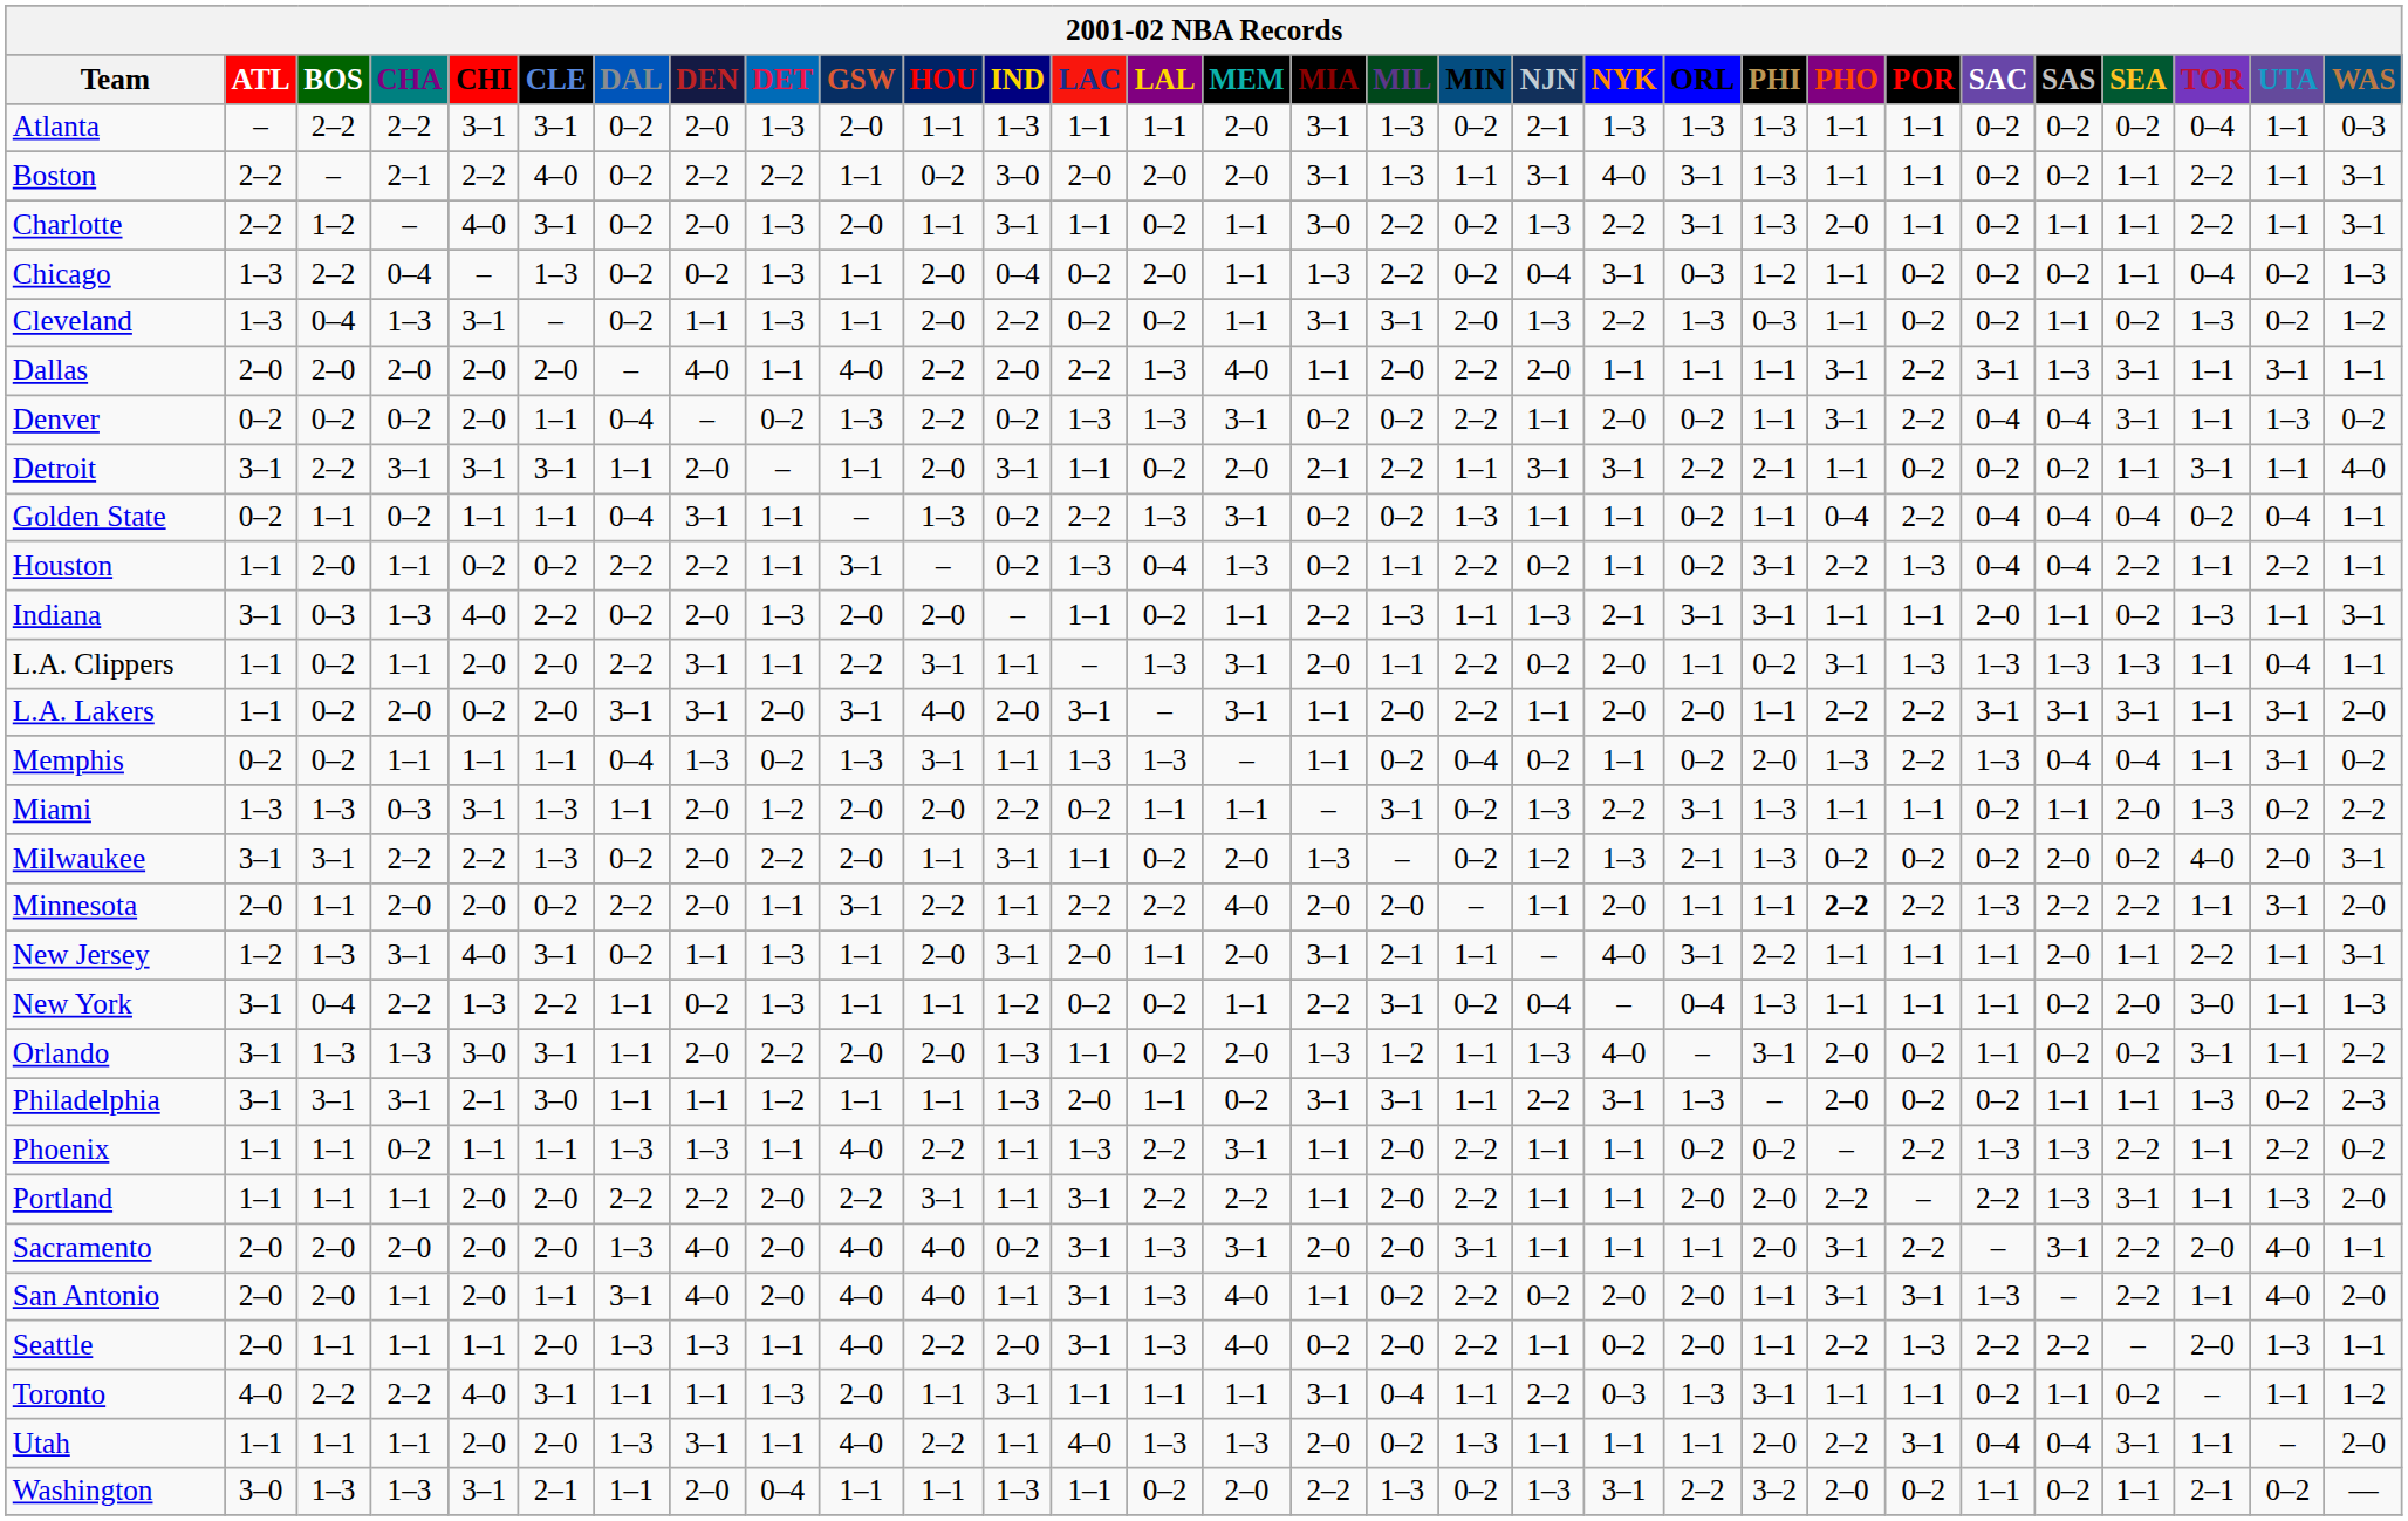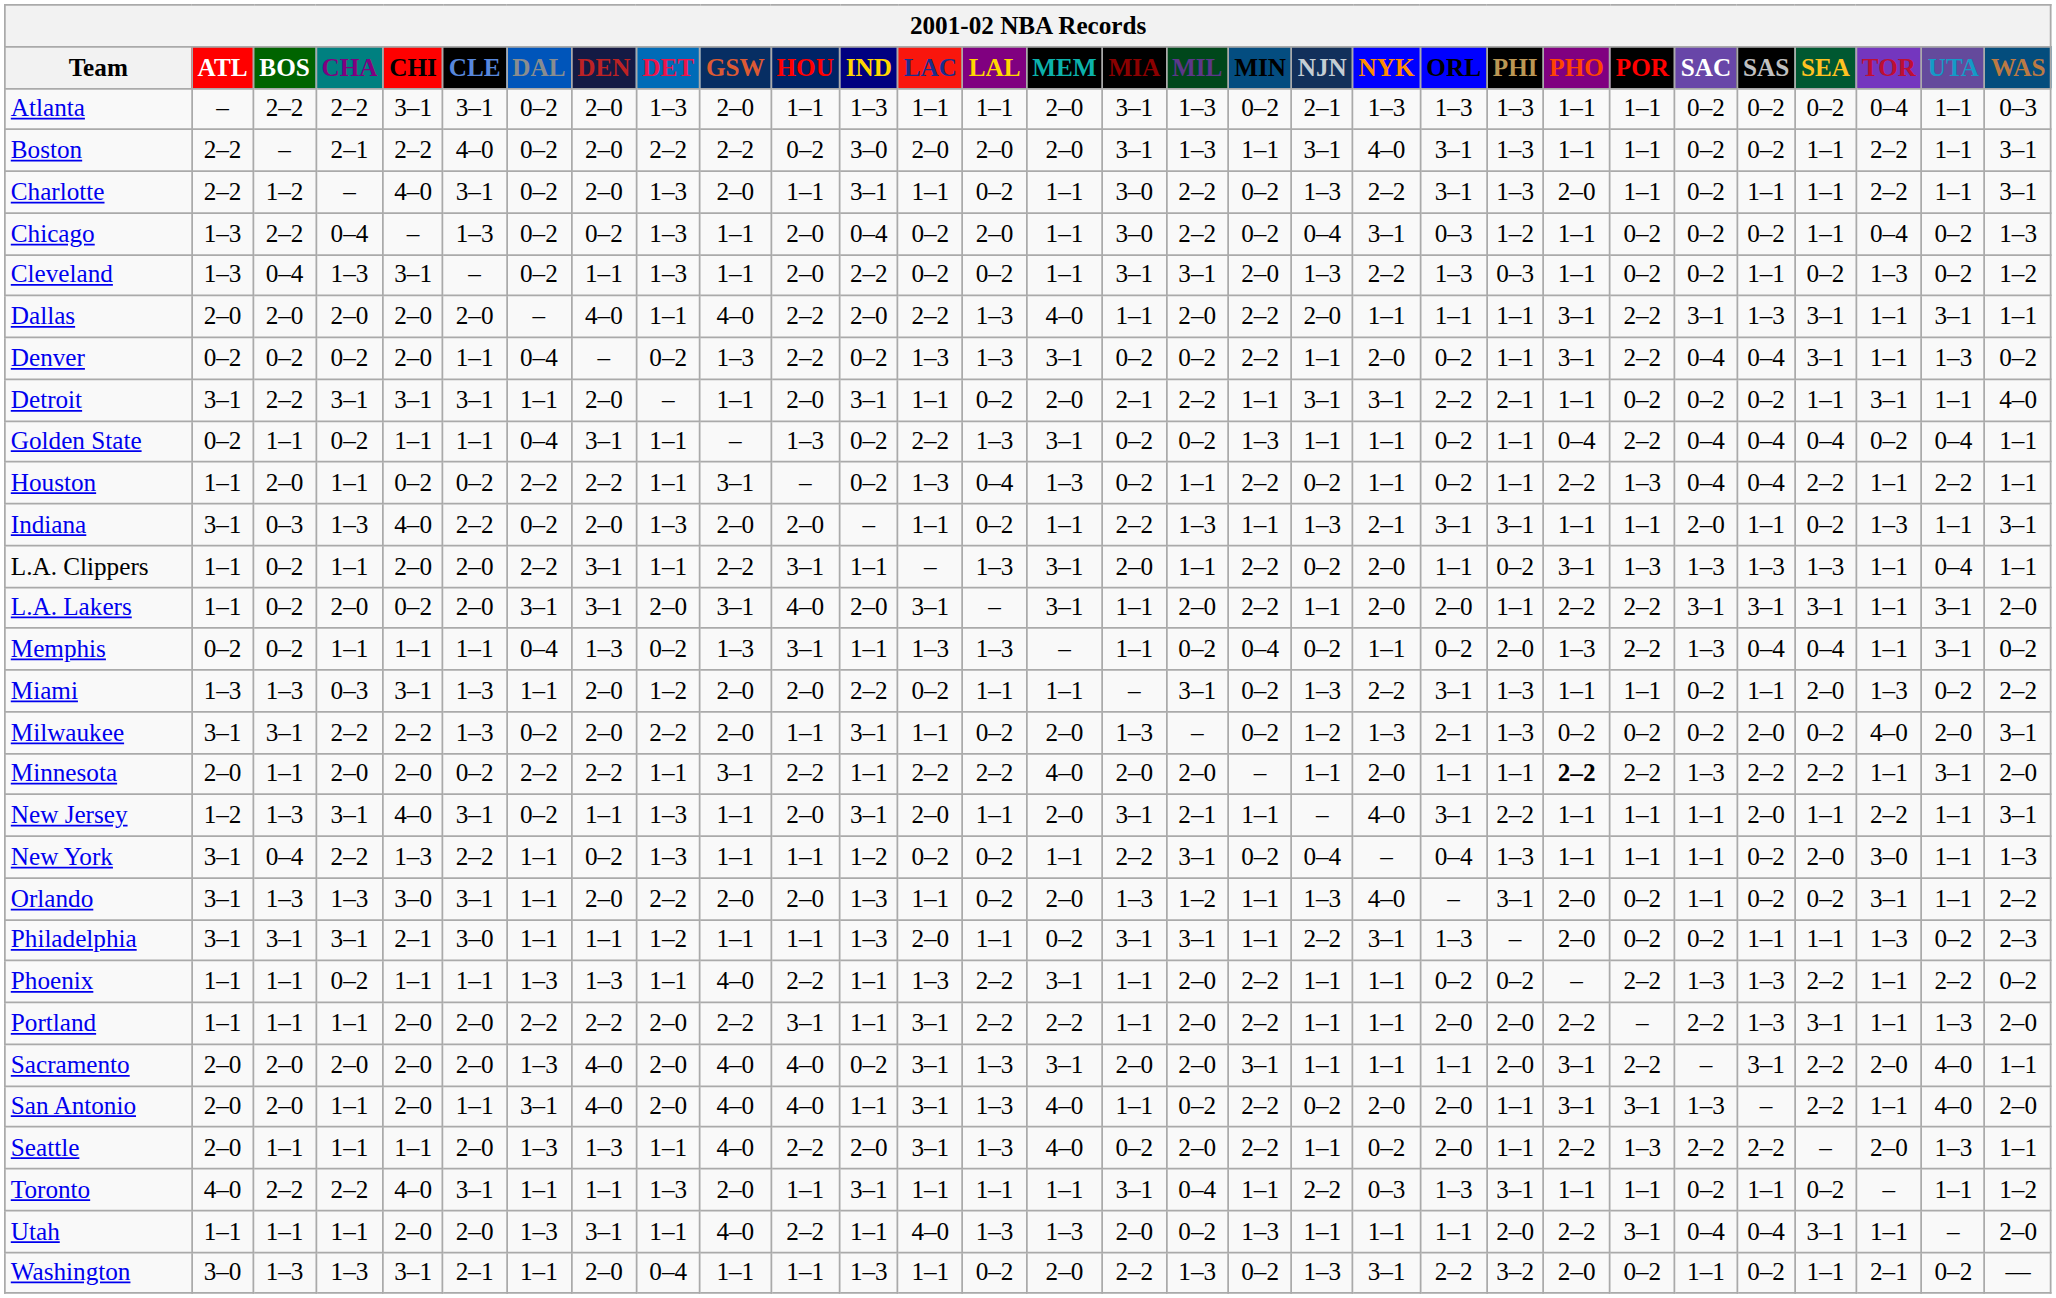Boston | DEN: 2–2 -> 2–0
Boston | GSW: 1–1 -> 2–2
Chicago | MIA: 1–3 -> 3–0
Houston | PHI: 3–1 -> 1–1
Minnesota | DEN: 2–0 -> 2–2
